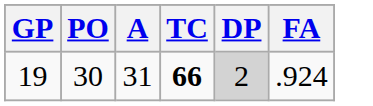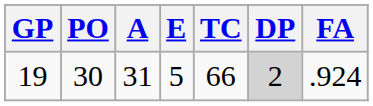+ column: E | 5
19 | TC: bold -> normal
